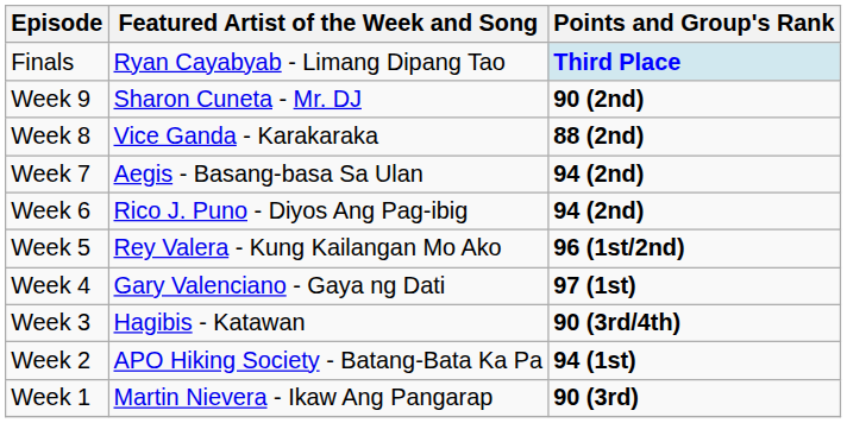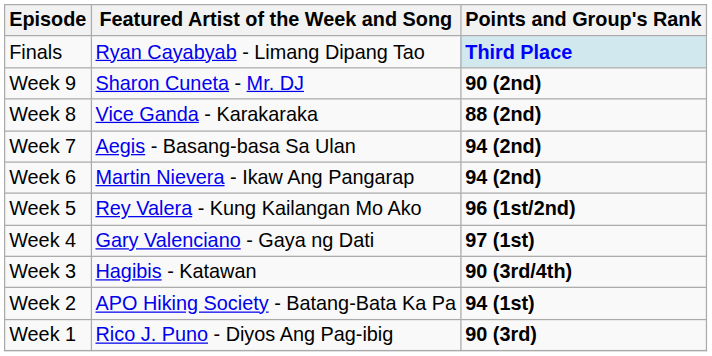Week 6 | Featured Artist of the Week and Song: Rico J. Puno - Diyos Ang Pag-ibig -> Martin Nievera - Ikaw Ang Pangarap
Week 1 | Featured Artist of the Week and Song: Martin Nievera - Ikaw Ang Pangarap -> Rico J. Puno - Diyos Ang Pag-ibig
